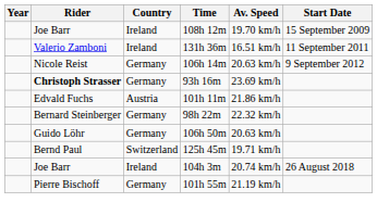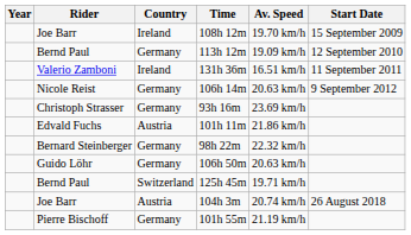+ row: Bernd Paul | Germany | 113h 12m | 19.09 km/h | 12 September 2010
93h 16m | Rider: bold -> normal
104h 3m | Country: Ireland -> Austria
